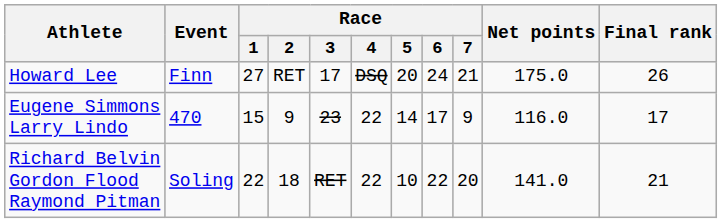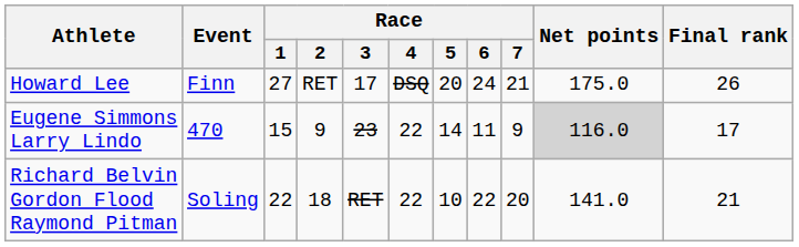Eugene Simmons Larry Lindo | Race / 6: 17 -> 11
Eugene Simmons Larry Lindo | Net points: no background -> lightgrey background
